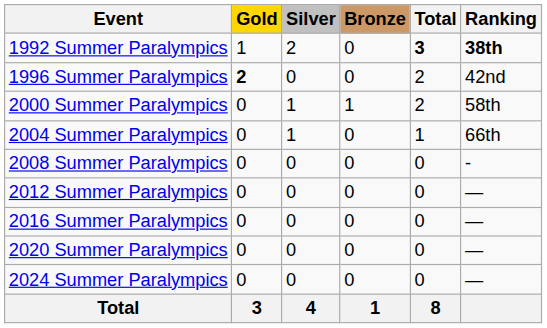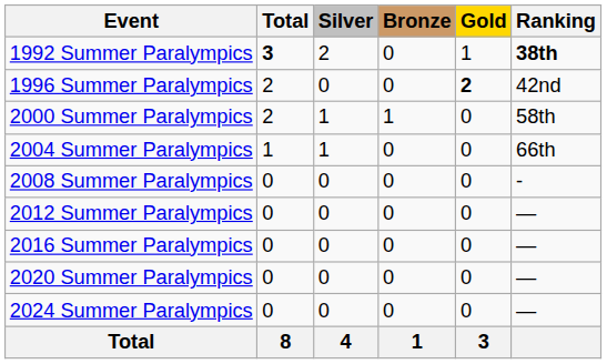columns swapped: Gold <-> Total
